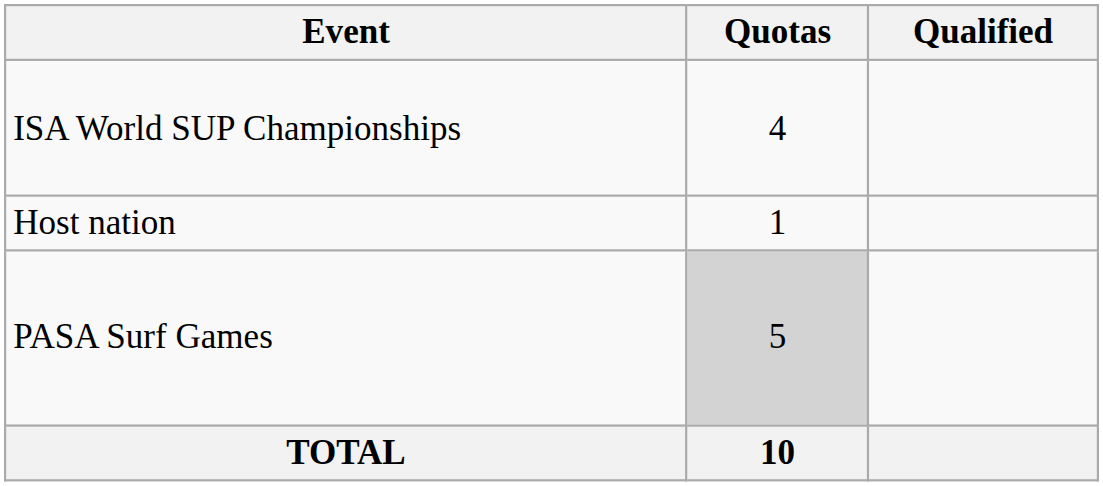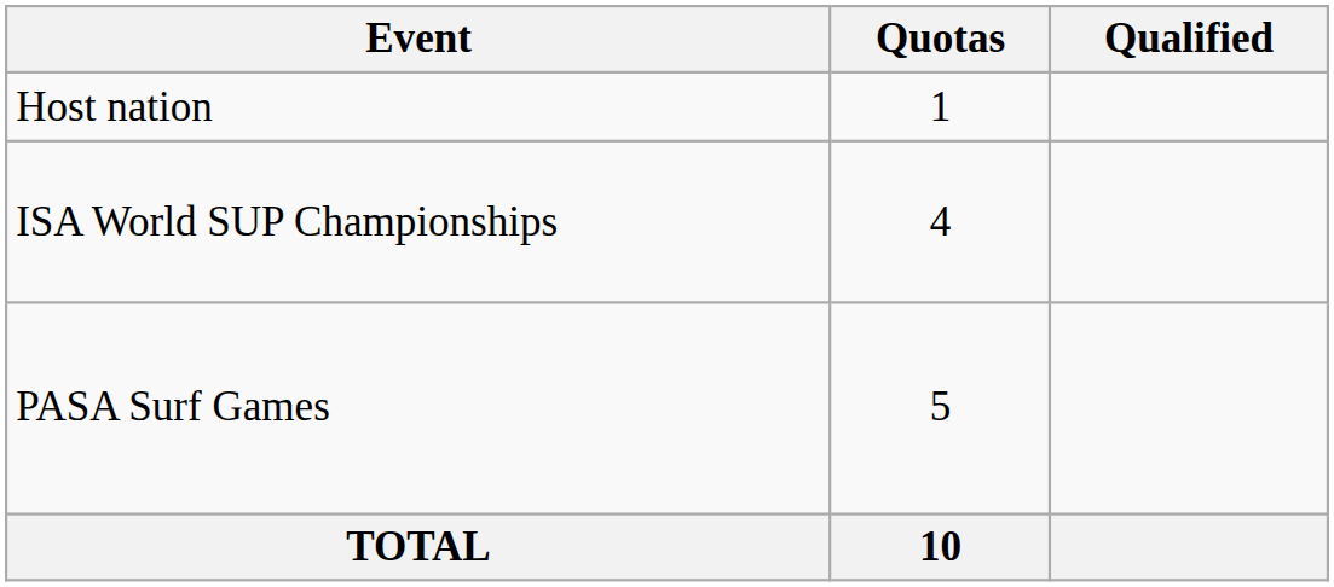rows swapped: Host nation <-> ISA World SUP Championships
PASA Surf Games | Quotas: lightgrey background -> no background
